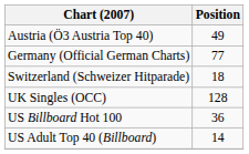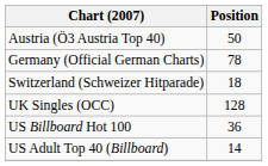Austria (Ö3 Austria Top 40) | Position: 49 -> 50
Germany (Official German Charts) | Position: 77 -> 78
